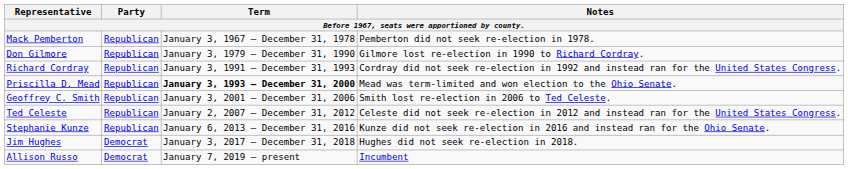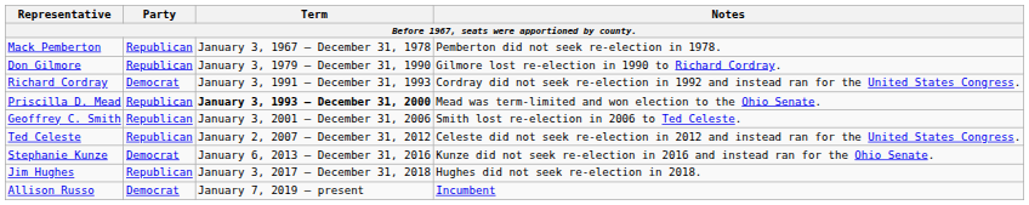Richard Cordray | Party: Republican -> Democrat
Stephanie Kunze | Party: Republican -> Democrat
Jim Hughes | Party: Democrat -> Republican
